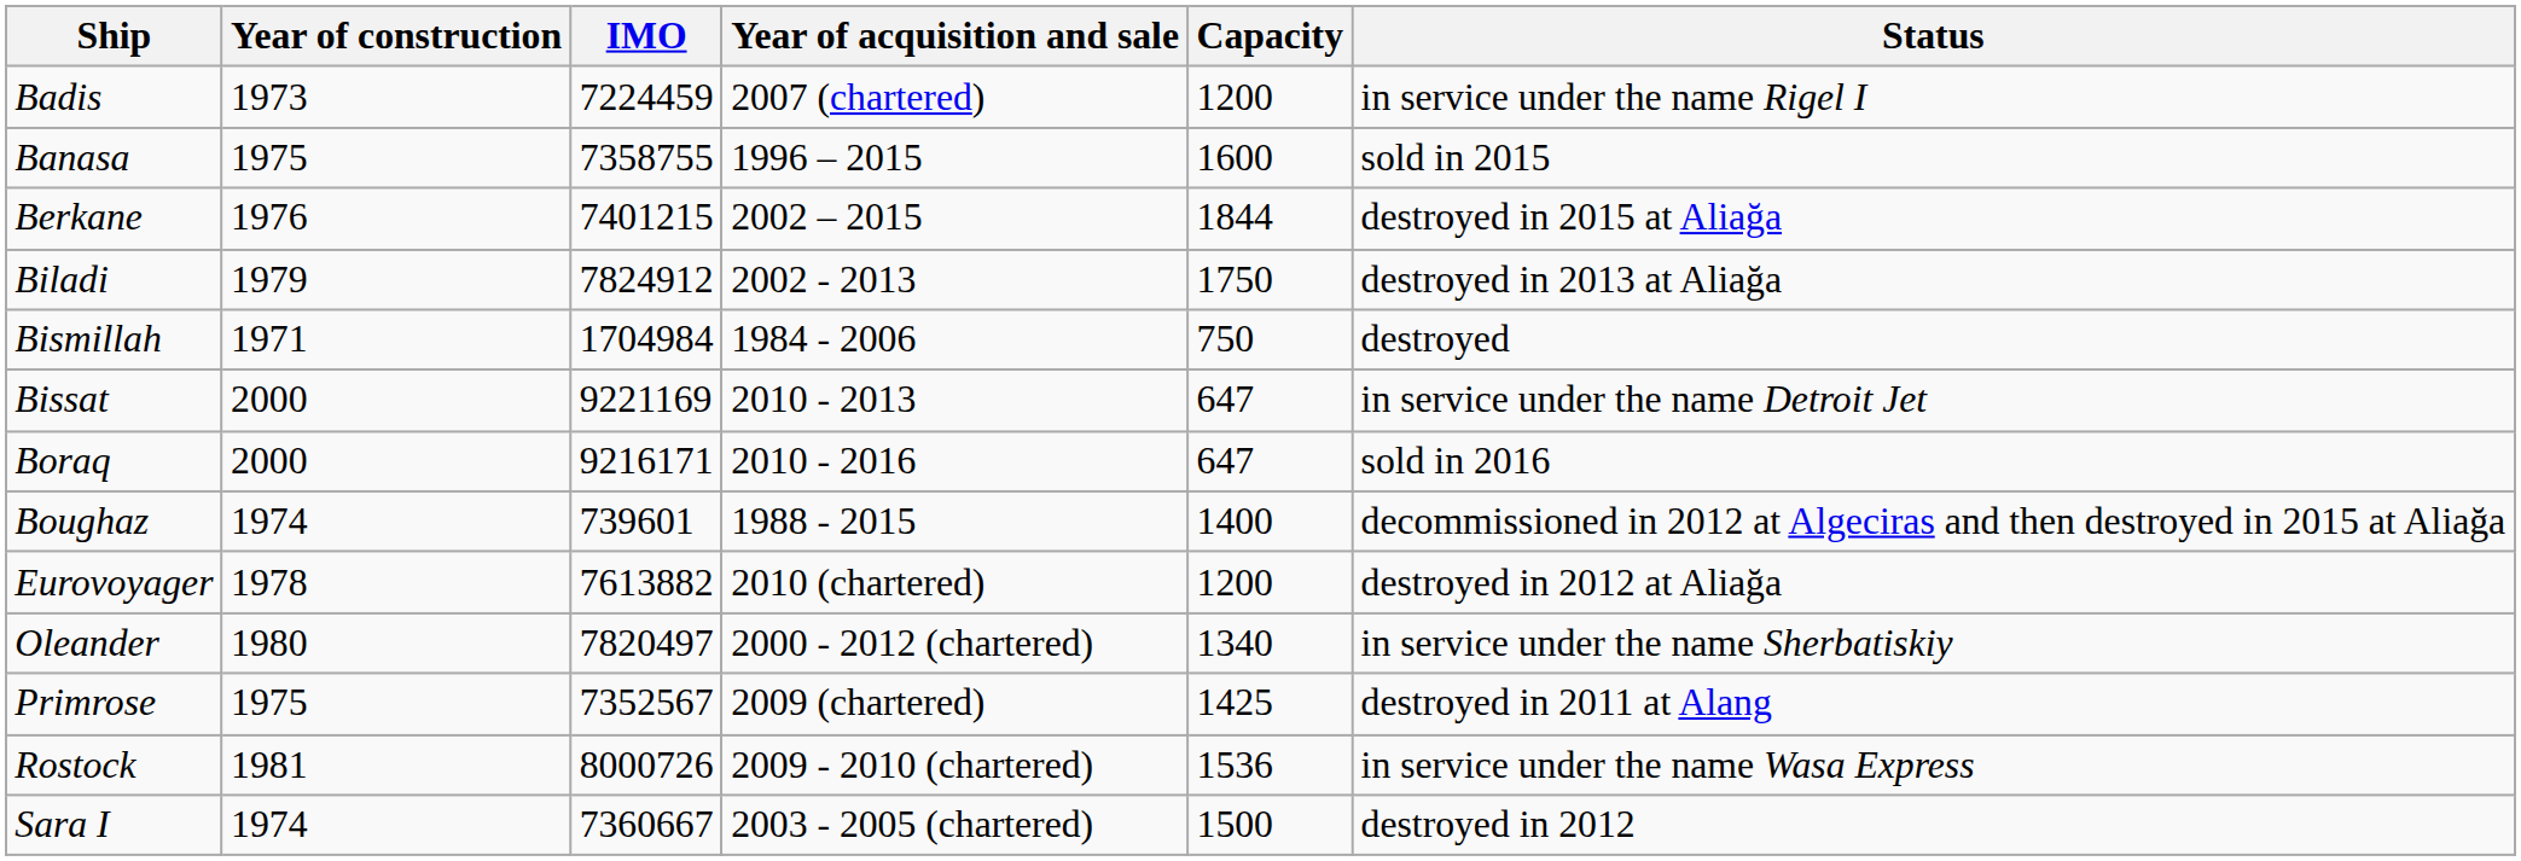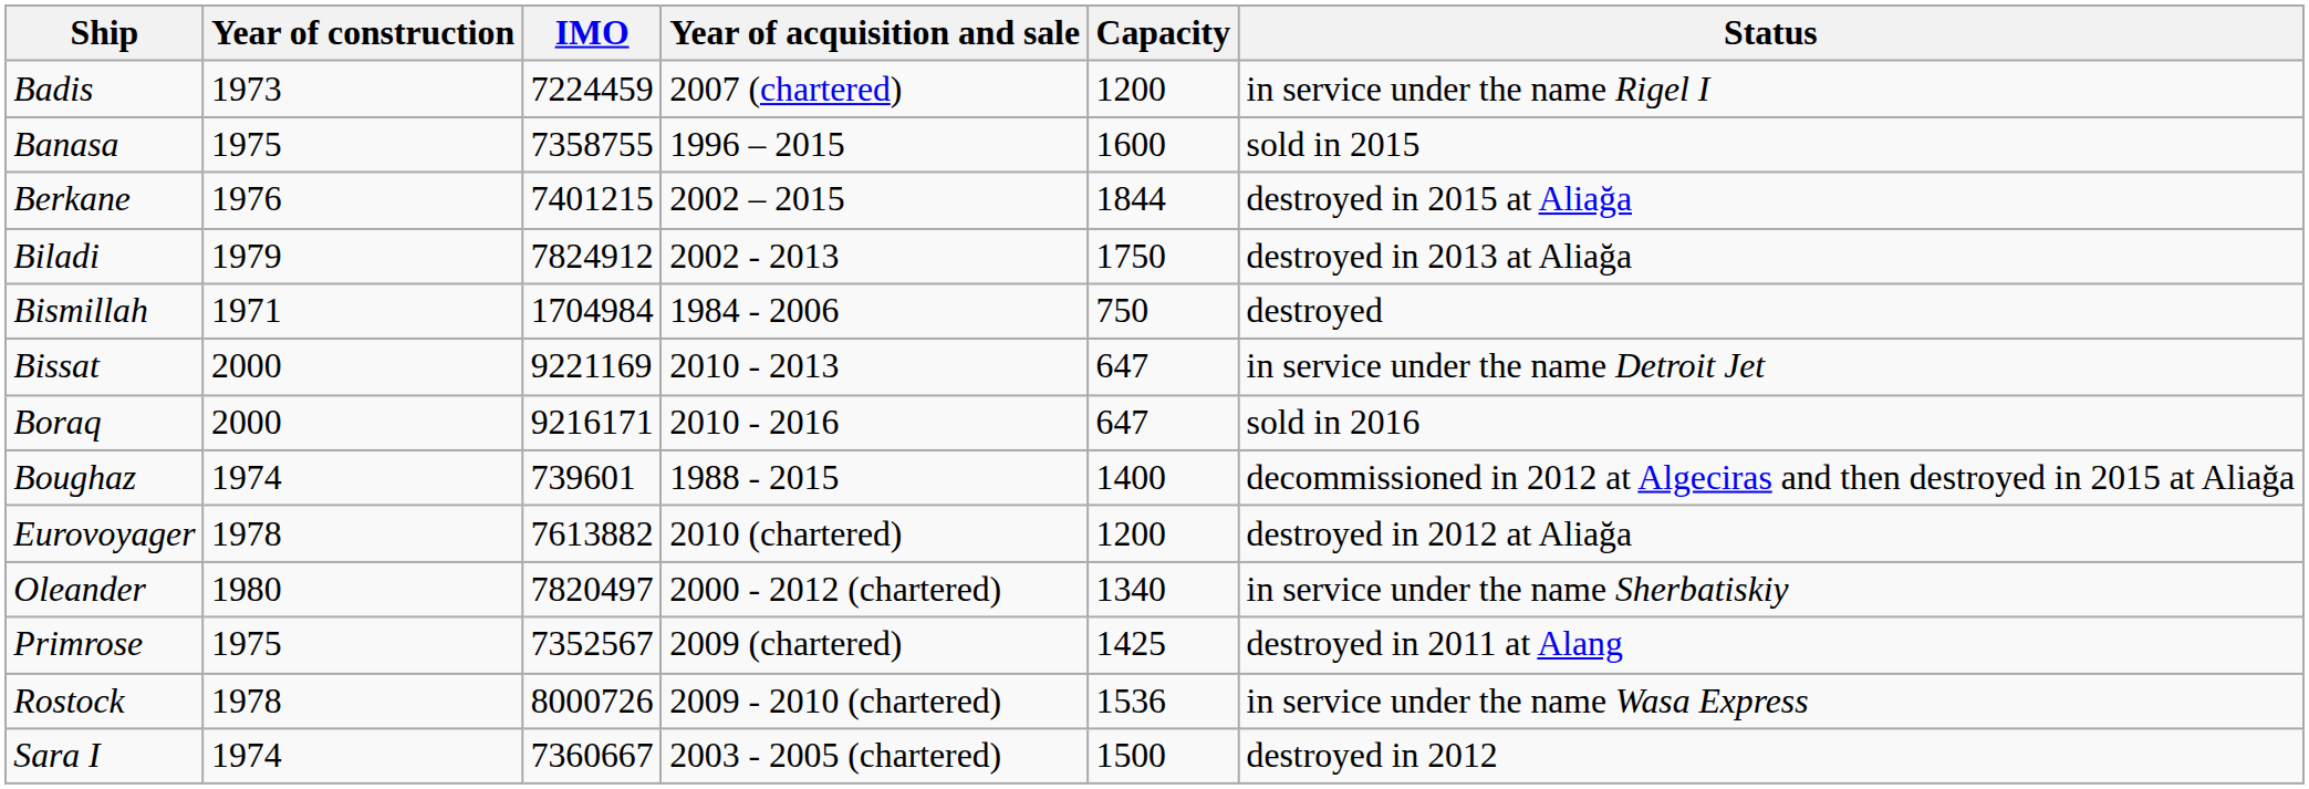Rostock | Year of construction: 1981 -> 1978
